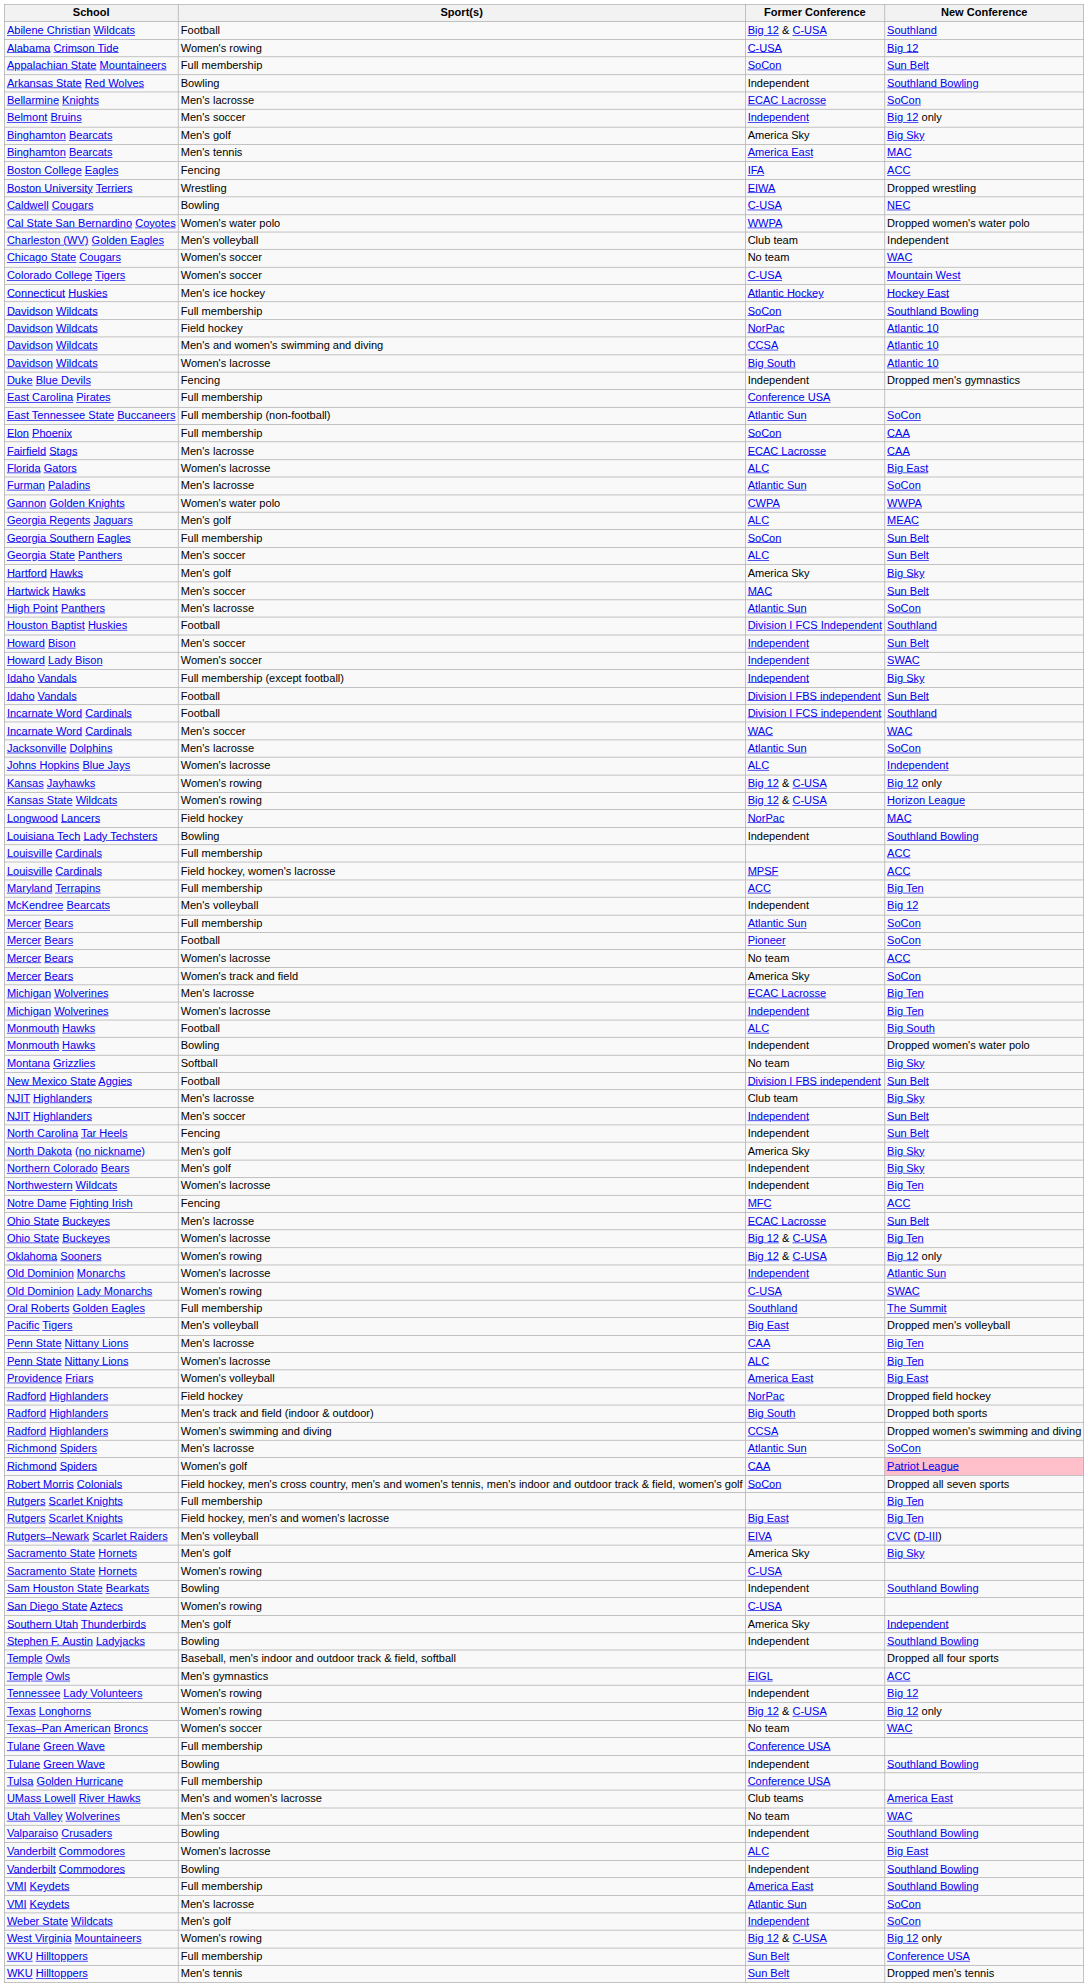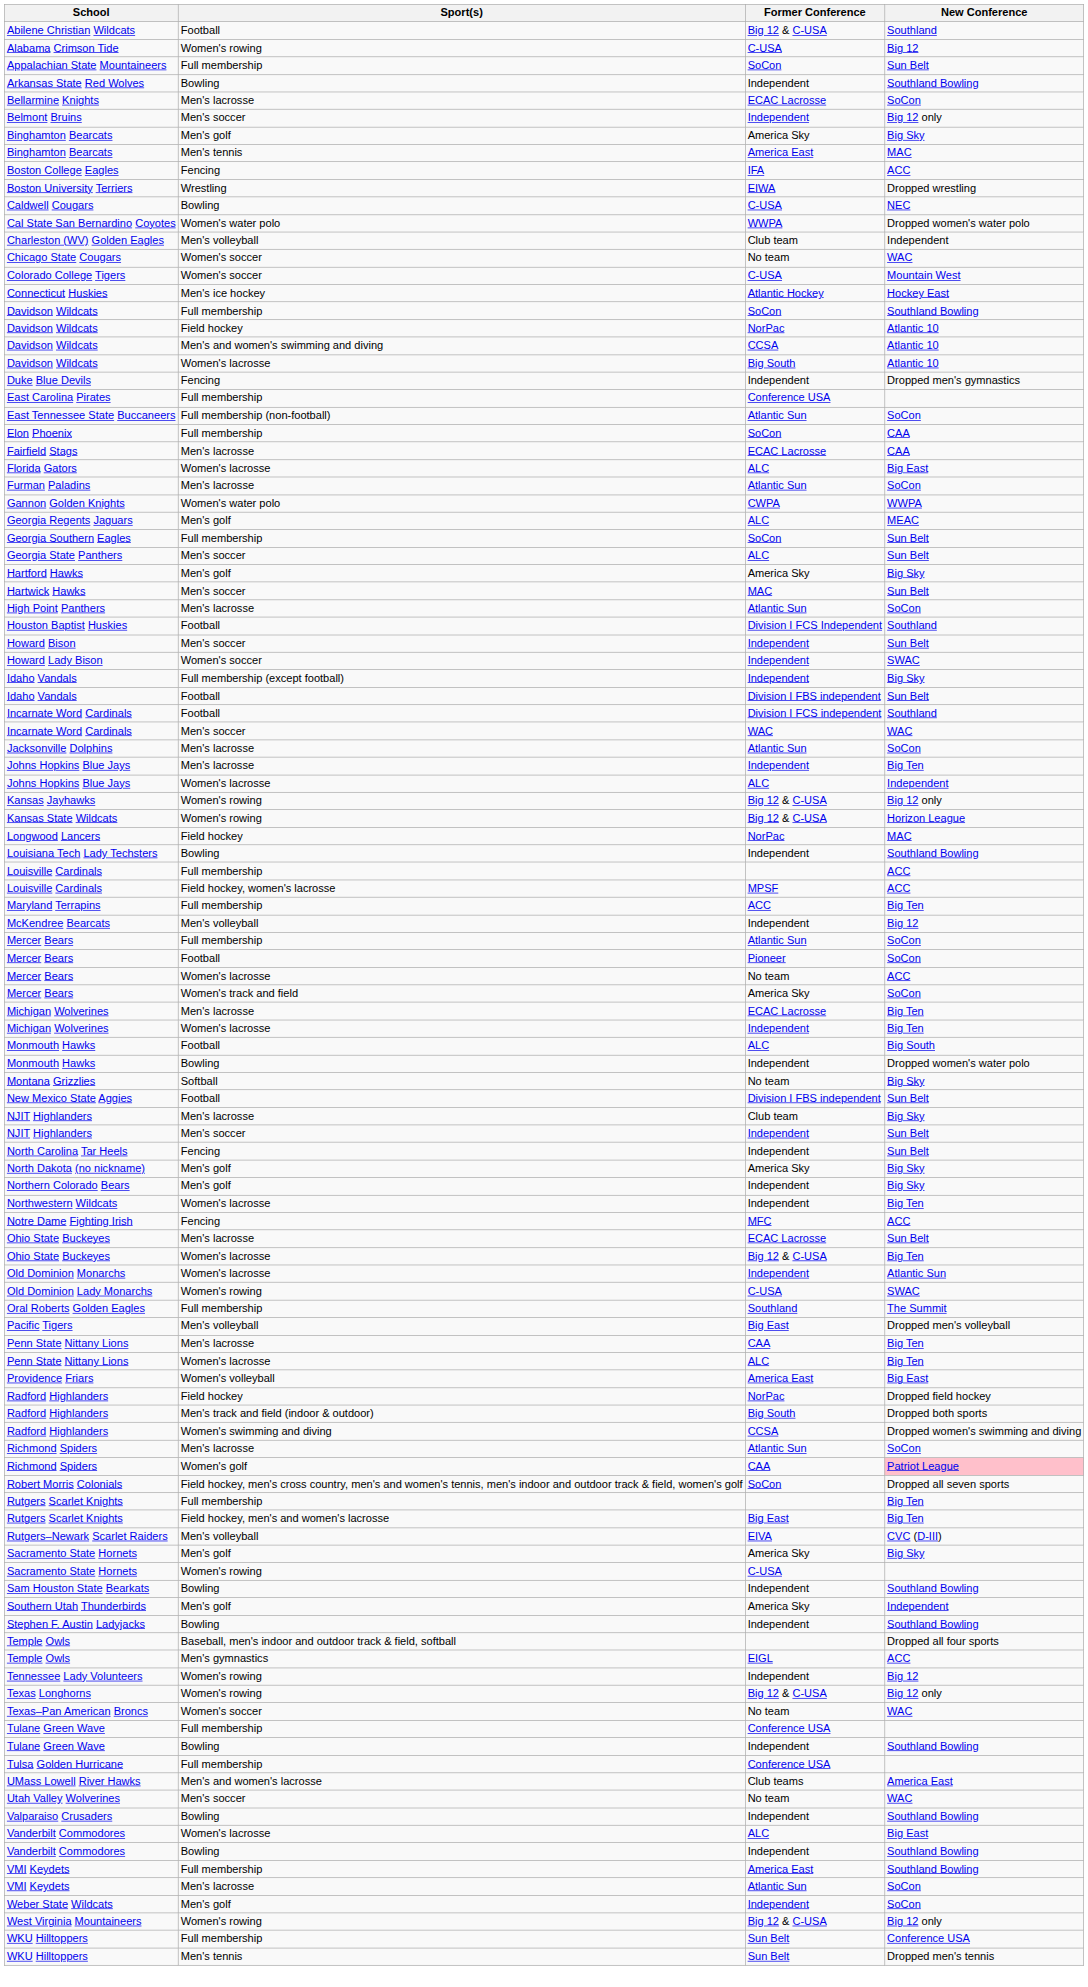+ row: Johns Hopkins Blue Jays | Men's lacrosse | Independent | Big Ten
- row: Oklahoma Sooners | Women's rowing | Big 12 & C-USA | Big 12 only
- row: San Diego State Aztecs | Women's rowing | C-USA
